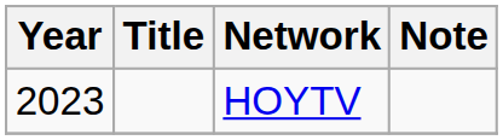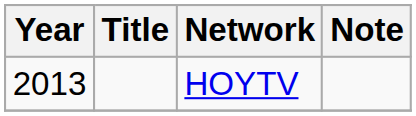HOYTV | Year: 2023 -> 2013
